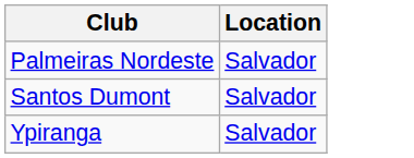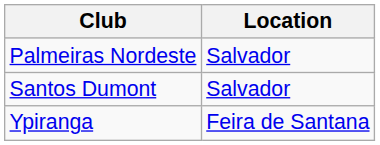Ypiranga | Location: Salvador -> Feira de Santana
